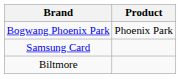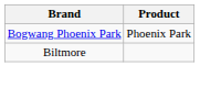- row: Samsung Card
